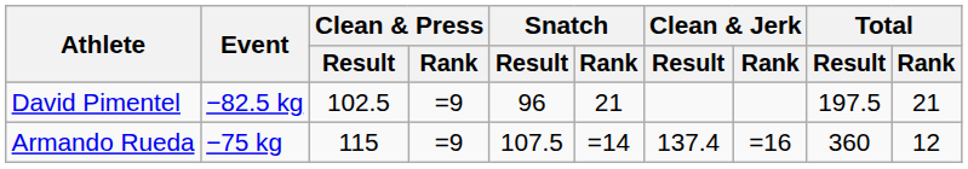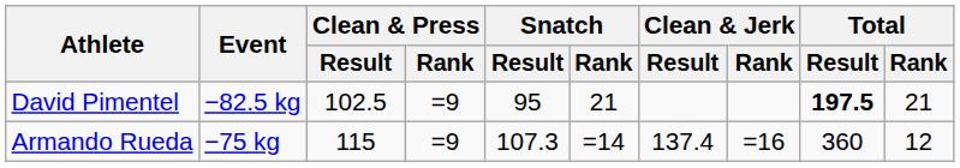David Pimentel | Snatch / Result: 96 -> 95
David Pimentel | Total / Result: normal -> bold
Armando Rueda | Snatch / Result: 107.5 -> 107.3
